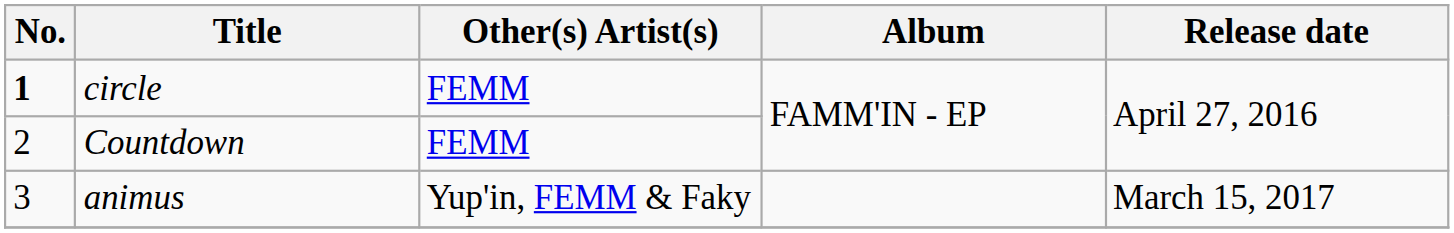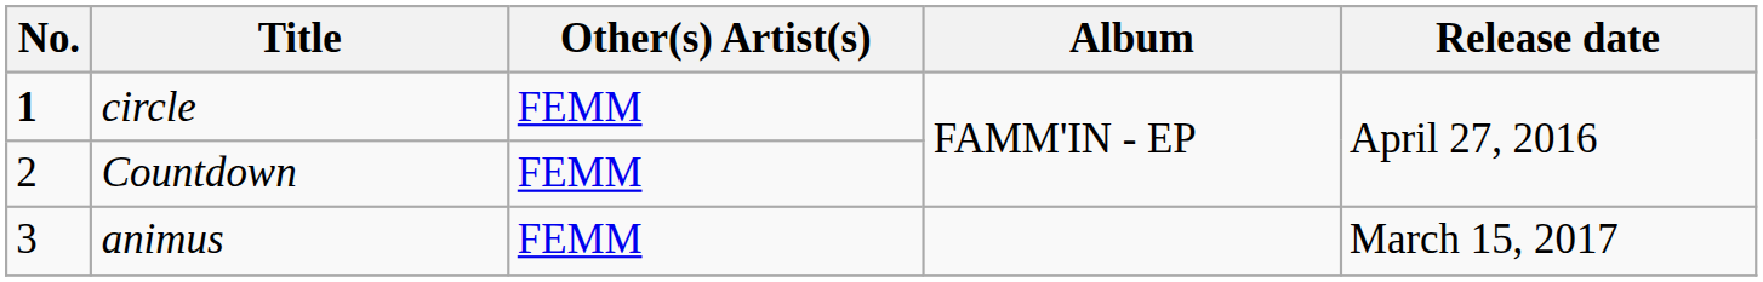animus | Other(s) Artist(s): Yup'in, FEMM & Faky -> FEMM
